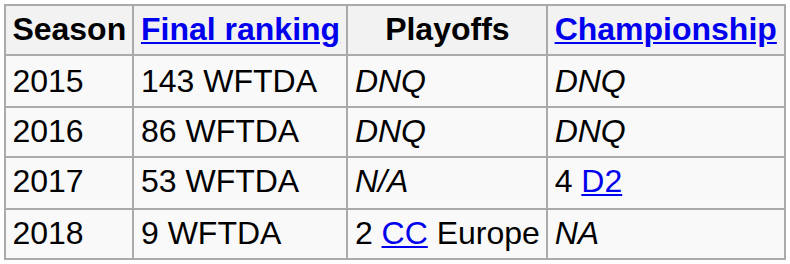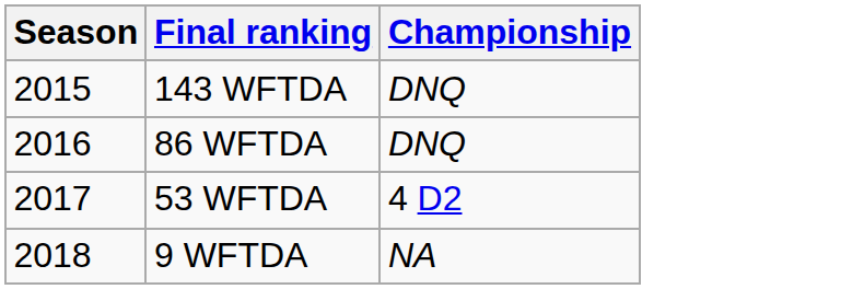- column: Playoffs | DNQ | DNQ | N/A | 2 CC Europe
